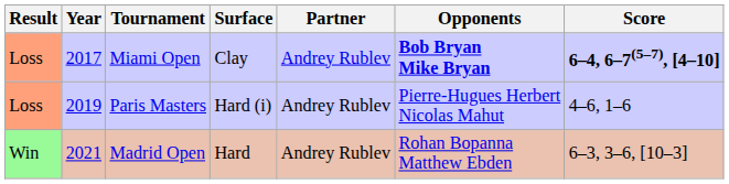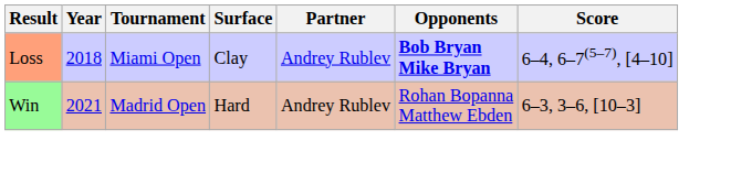Miami Open | Year: 2017 -> 2018
Miami Open | Score: bold -> normal
- row: Loss | 2019 | Paris Masters | Hard (i) | Andrey Rublev | Pierre-Hugues Herbert Nicolas Mahut | 4–6, 1–6
